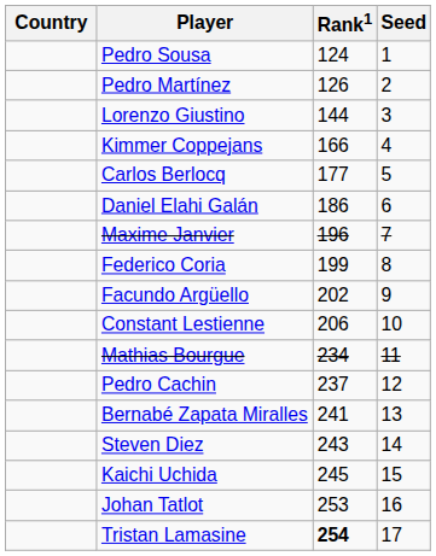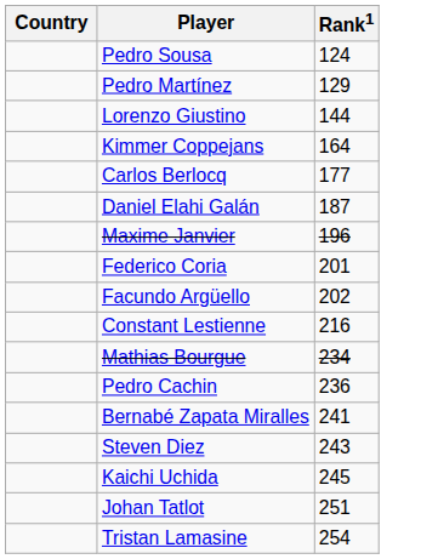- column: Seed | 1 | 2 | 3 | 4 | 5 | 6 | 7 | 8 | 9 | 10 | 11 | 12 | 13 | 14 | 15 | 16 | 17
Pedro Martínez | Rank1: 126 -> 129
Kimmer Coppejans | Rank1: 166 -> 164
Daniel Elahi Galán | Rank1: 186 -> 187
Federico Coria | Rank1: 199 -> 201
Constant Lestienne | Rank1: 206 -> 216
Pedro Cachin | Rank1: 237 -> 236
Johan Tatlot | Rank1: 253 -> 251
Tristan Lamasine | Rank1: bold -> normal
